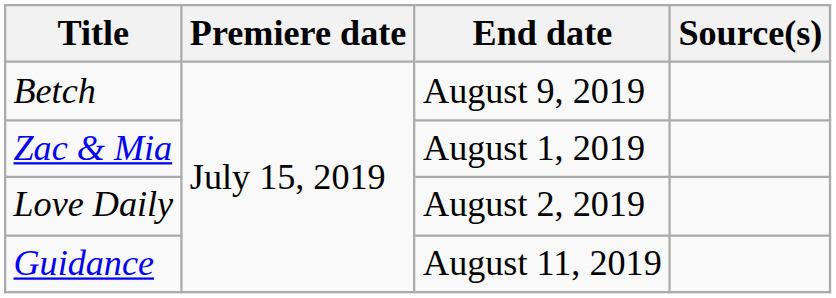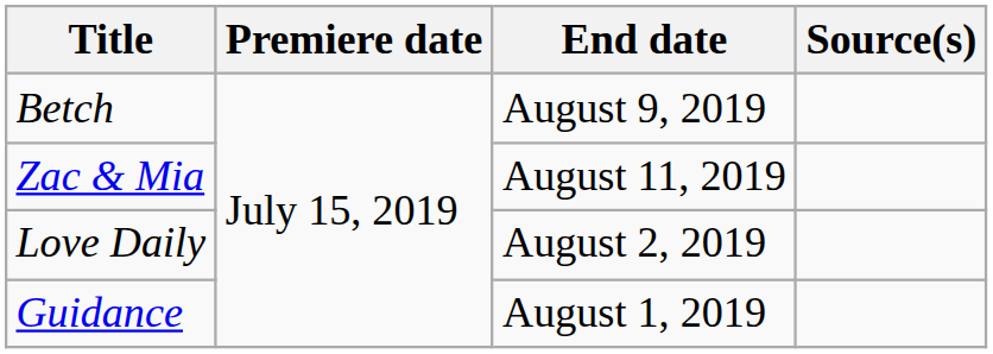Zac & Mia | End date: August 1, 2019 -> August 11, 2019
Guidance | End date: August 11, 2019 -> August 1, 2019
